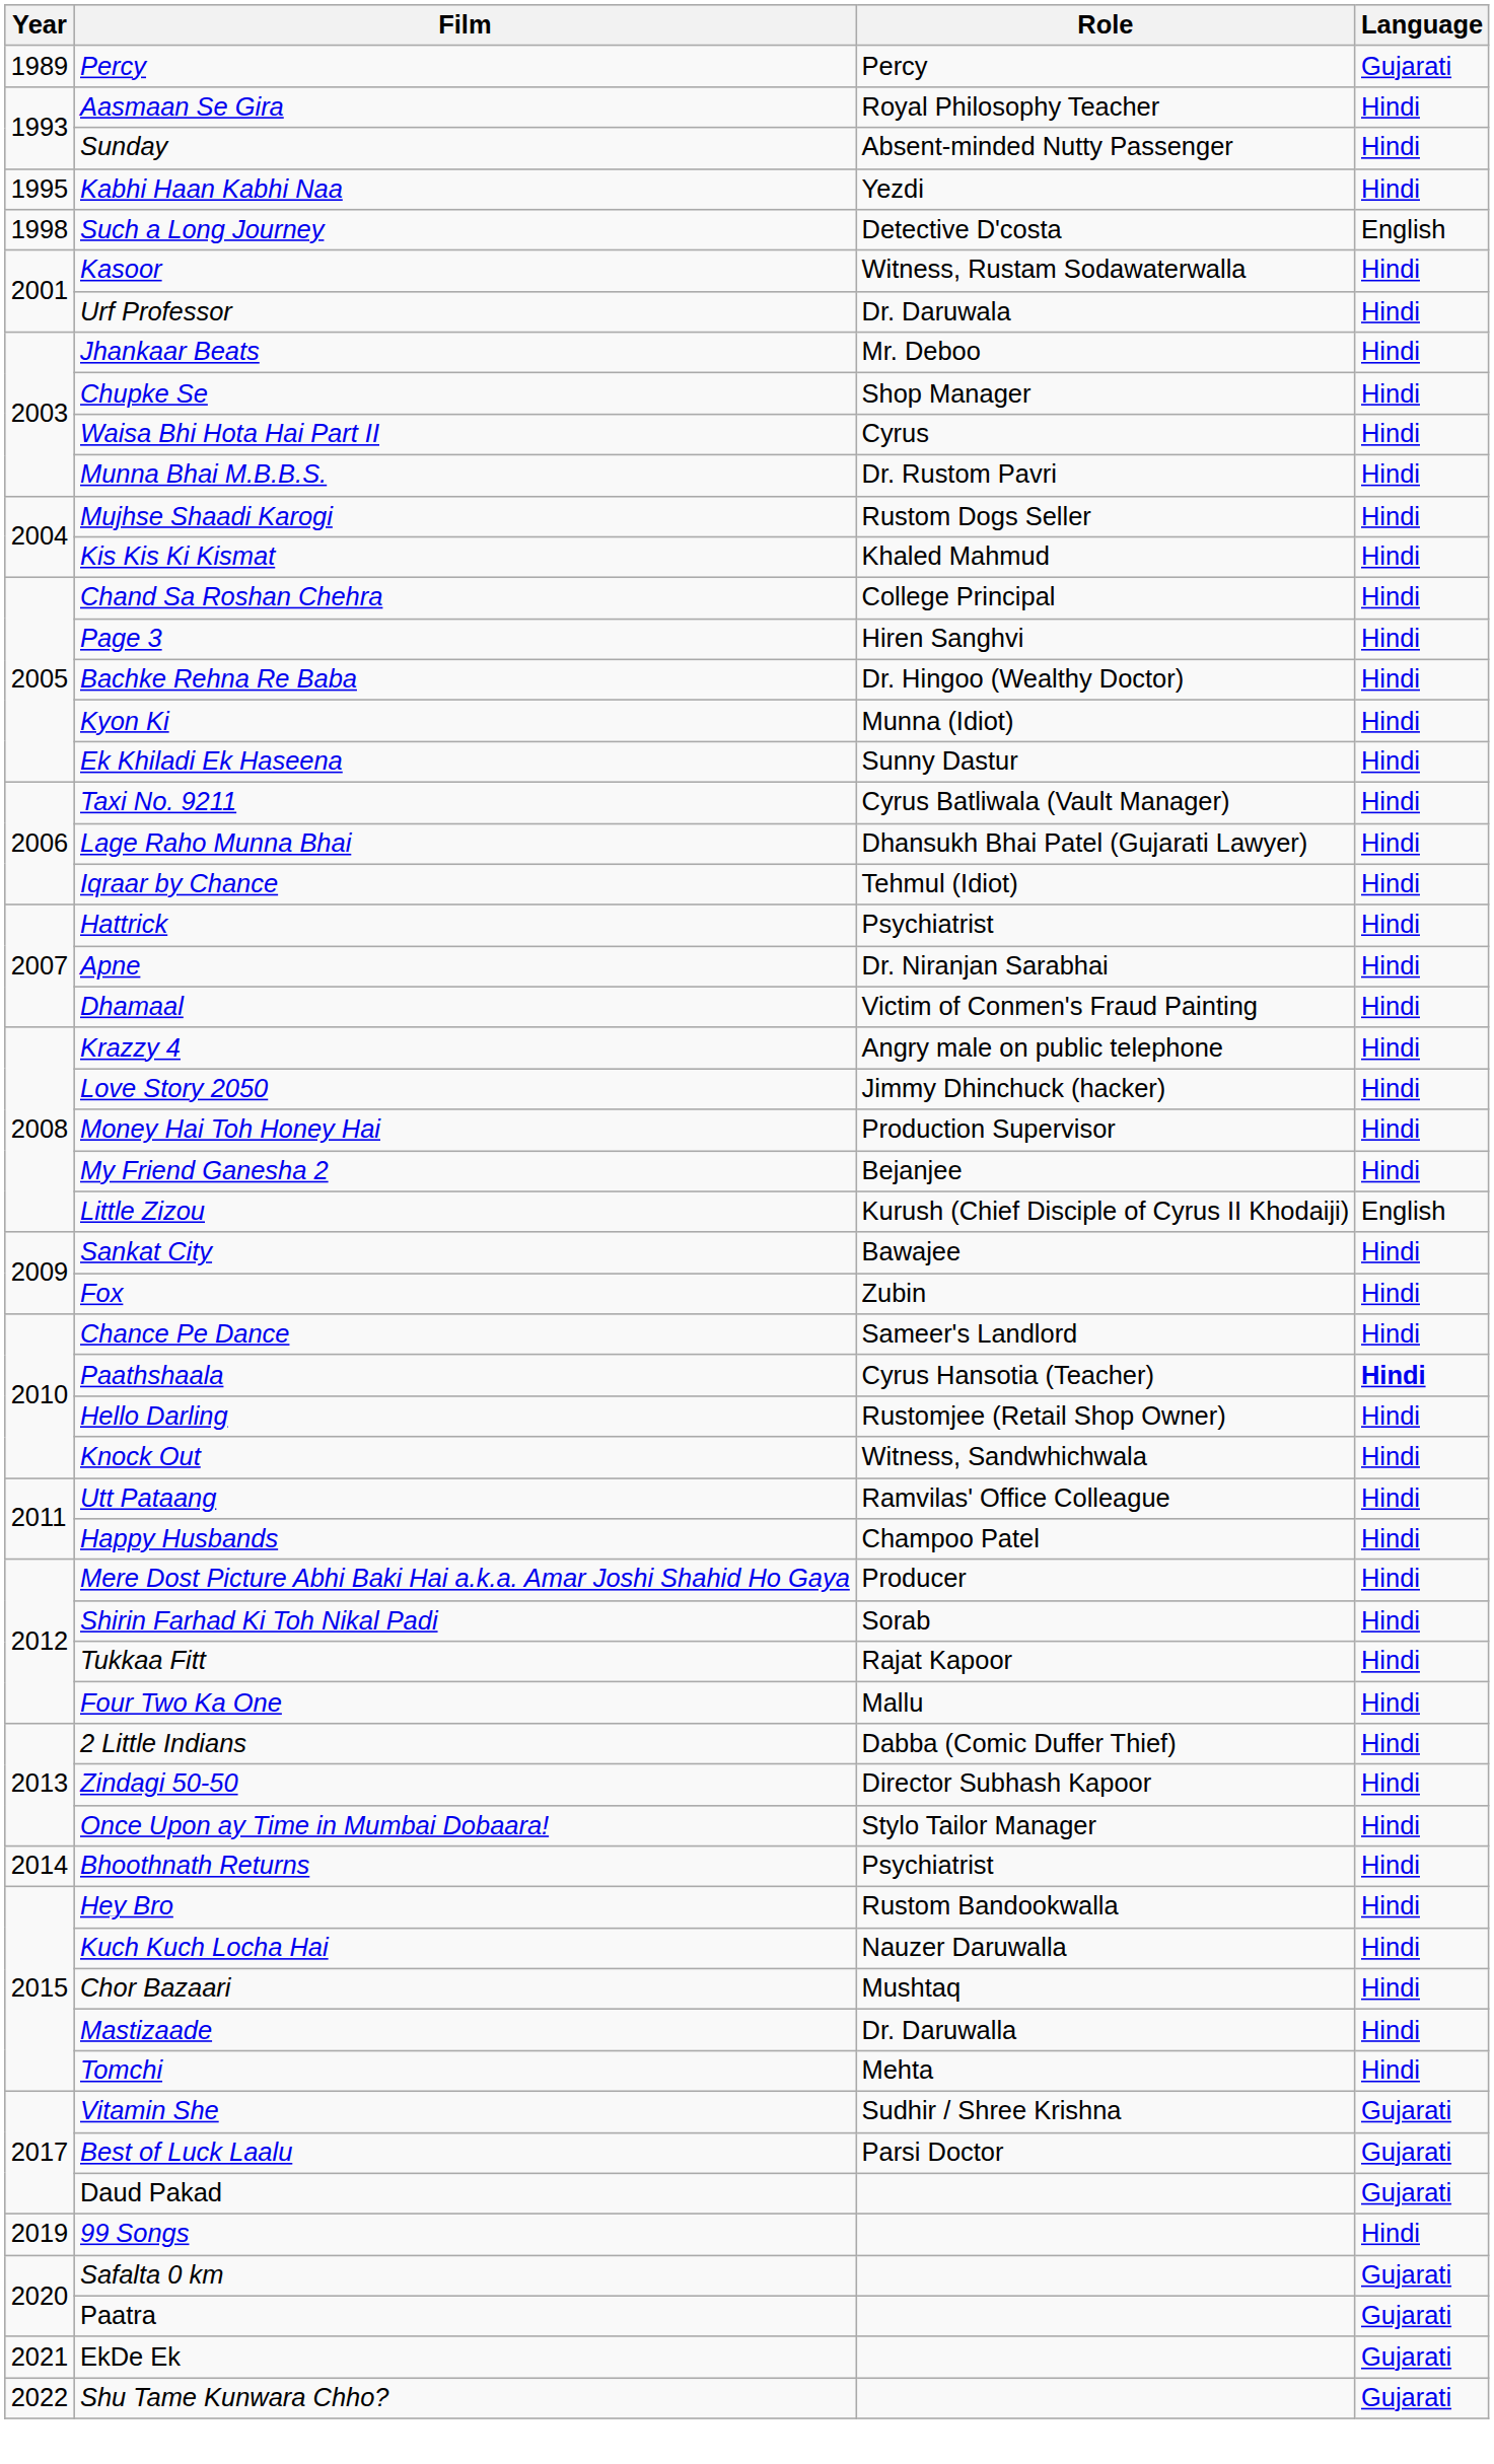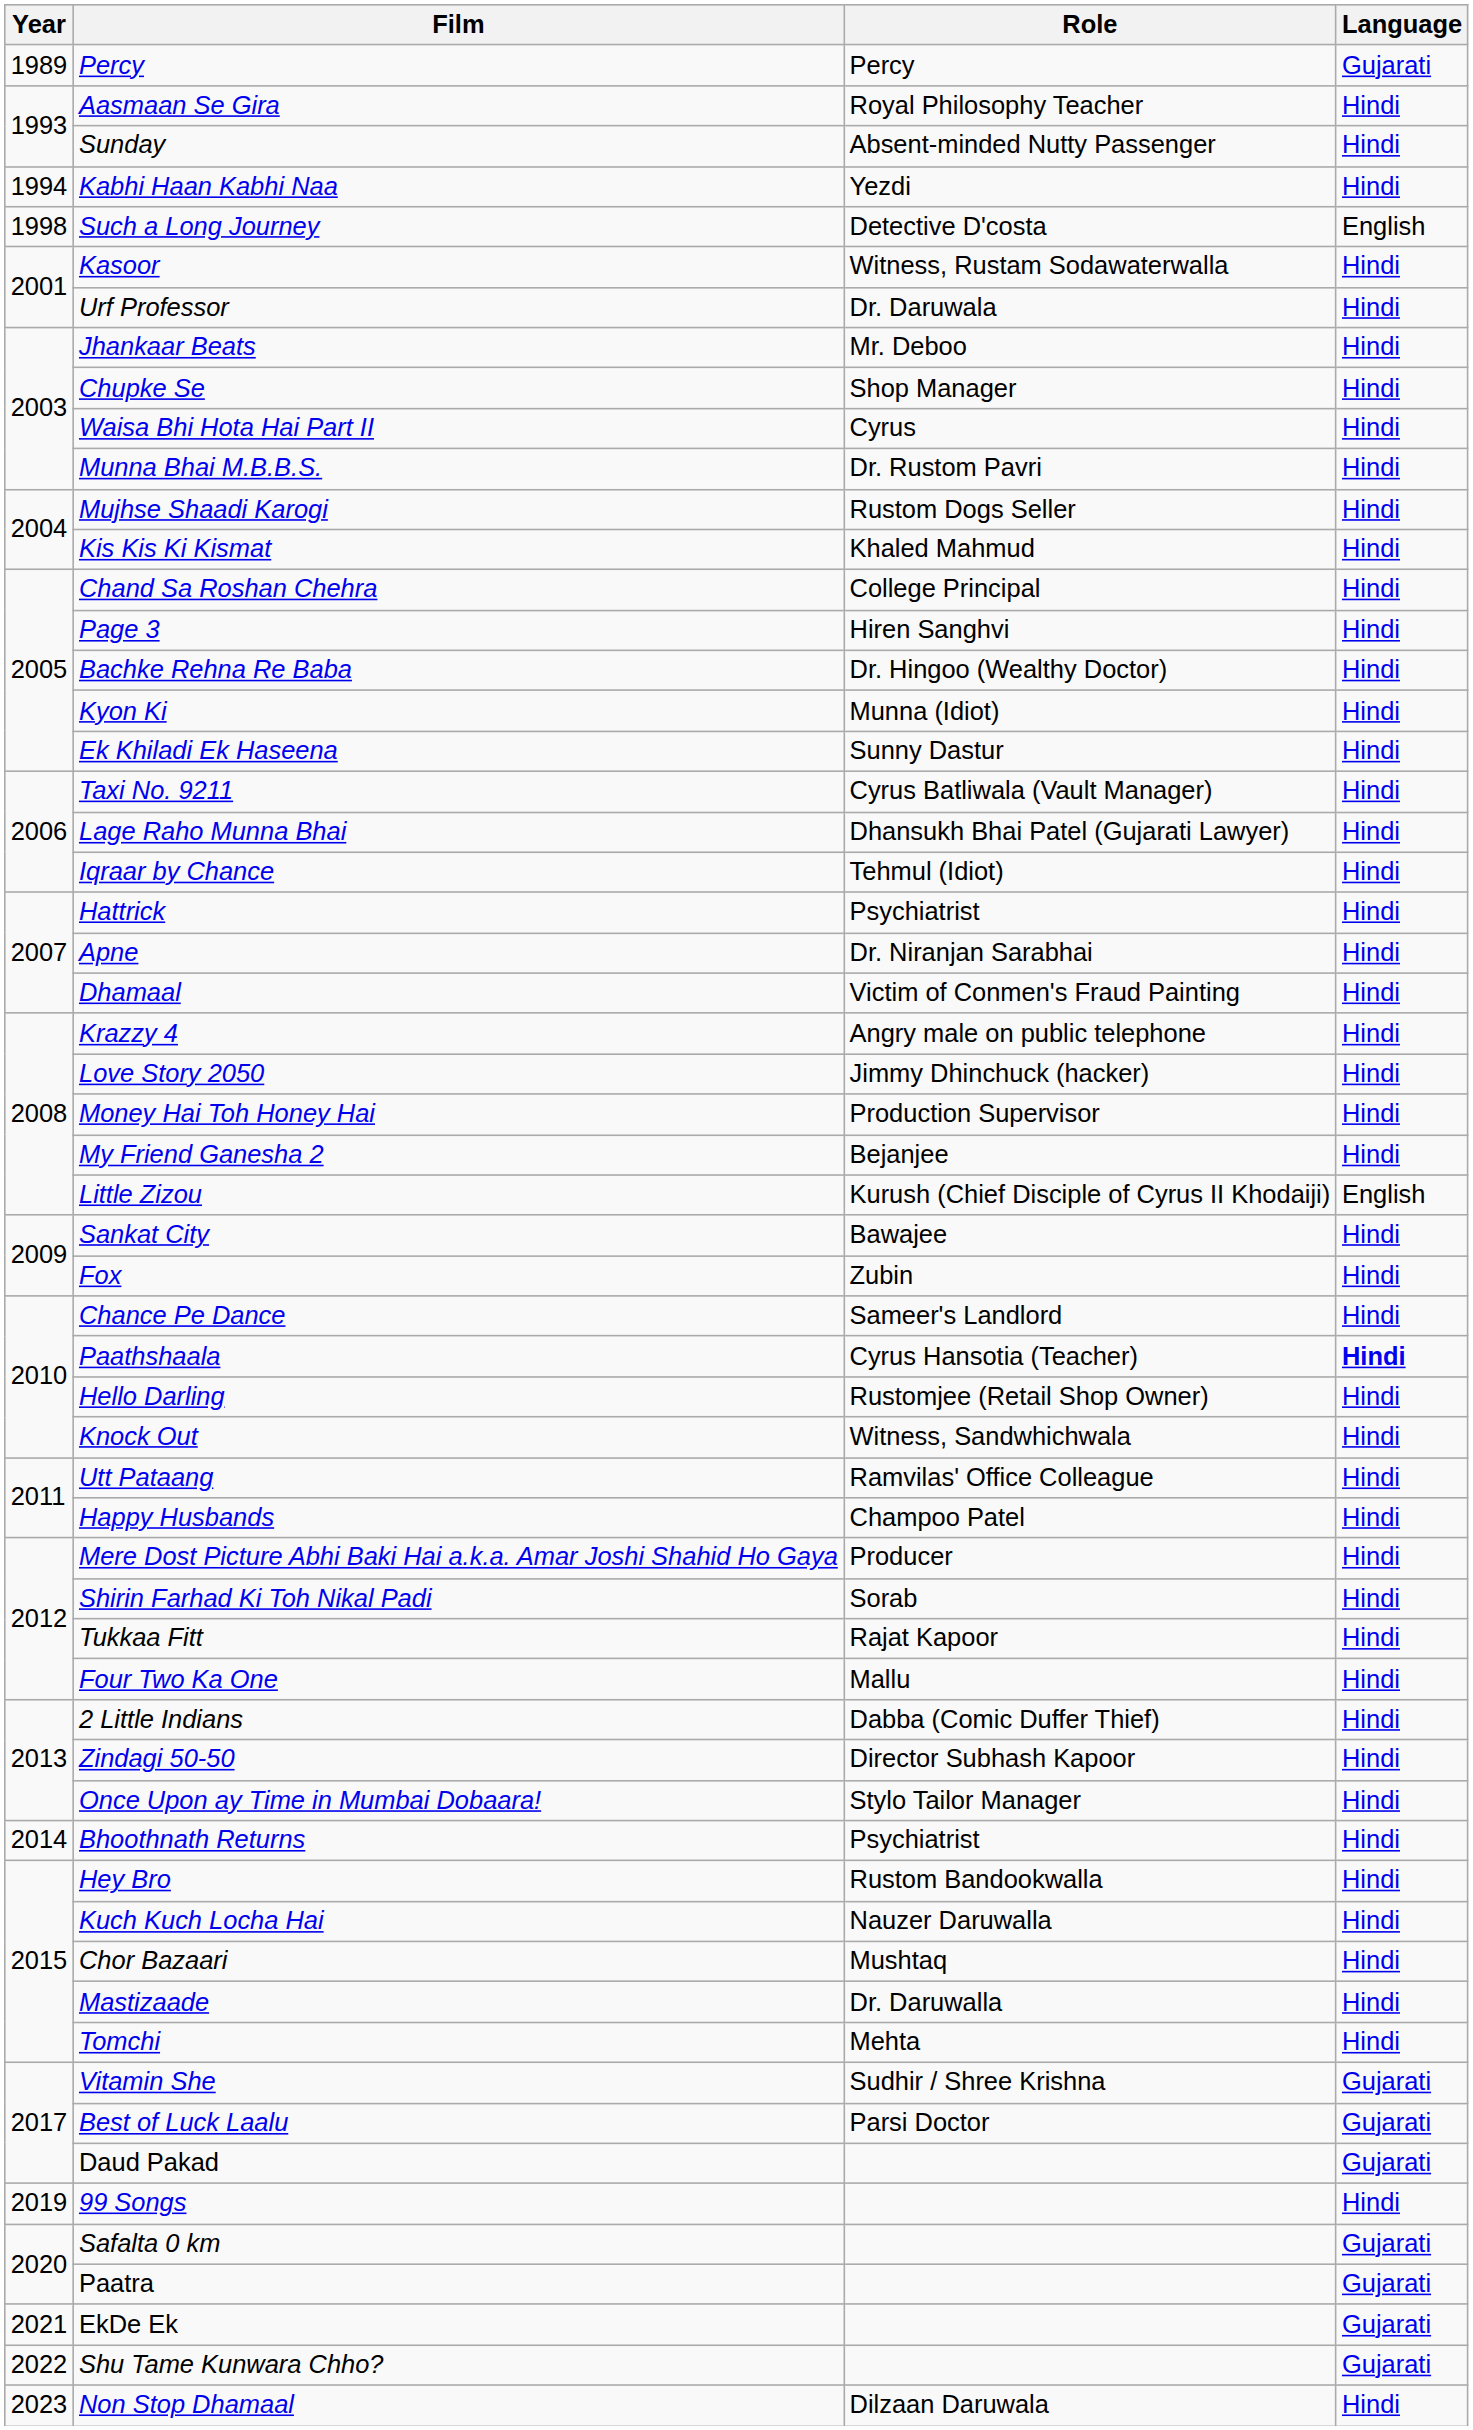Kabhi Haan Kabhi Naa | Year: 1995 -> 1994
+ row: 2023 | Non Stop Dhamaal | Dilzaan Daruwala | Hindi
